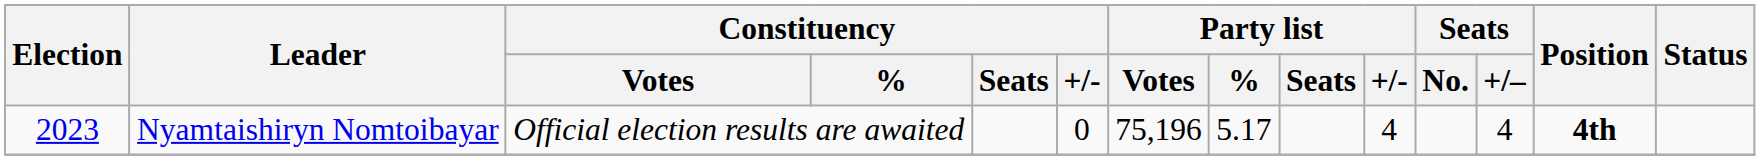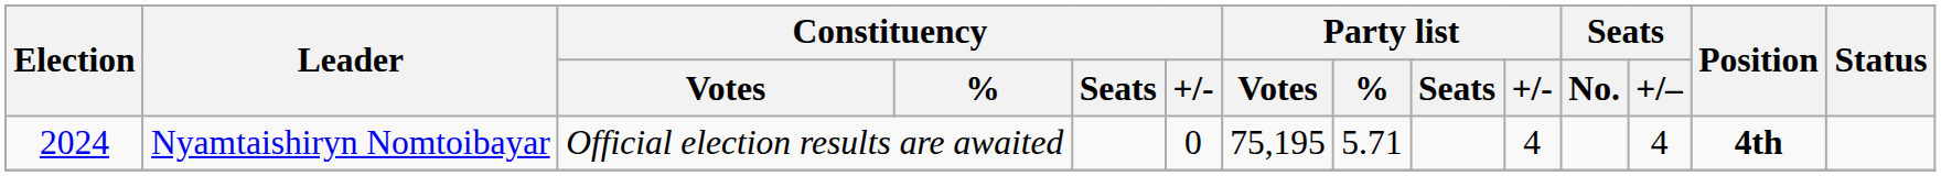Nyamtaishiryn Nomtoibayar | Election: 2023 -> 2024
Nyamtaishiryn Nomtoibayar | Party list / Votes: 75,196 -> 75,195
Nyamtaishiryn Nomtoibayar | Party list / %: 5.17 -> 5.71
